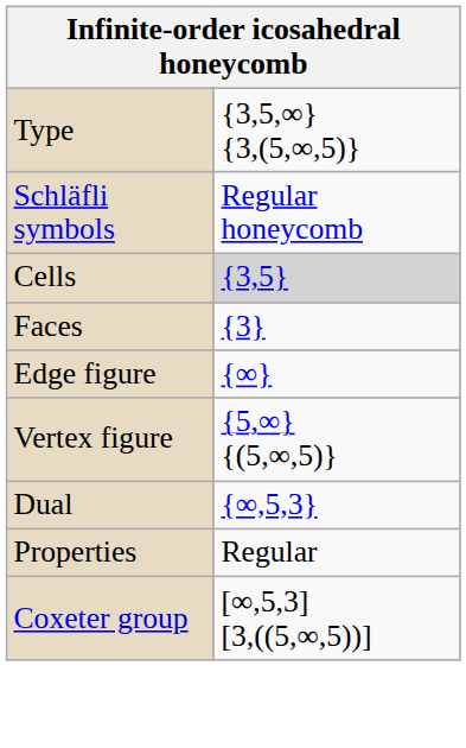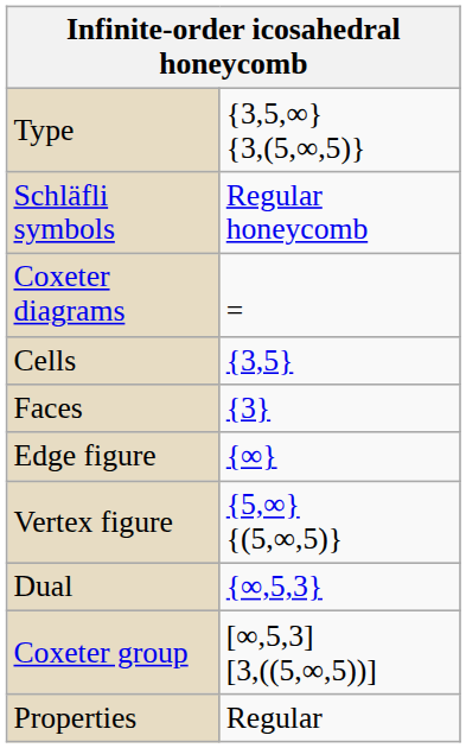+ row: Coxeter diagrams | =
Cells | column 2: lightgrey background -> no background
rows swapped: Coxeter group <-> Properties
